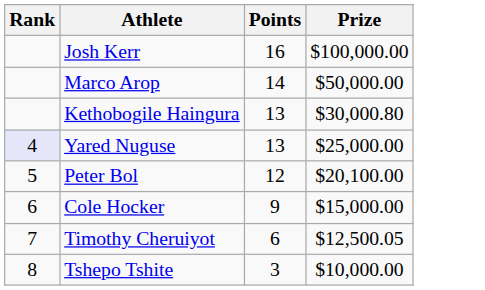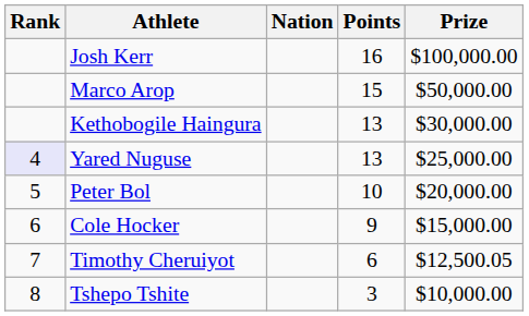+ column: Nation
Marco Arop | Points: 14 -> 15
Kethobogile Haingura | Prize: $30,000.80 -> $30,000.00
Peter Bol | Points: 12 -> 10
Peter Bol | Prize: $20,100.00 -> $20,000.00
